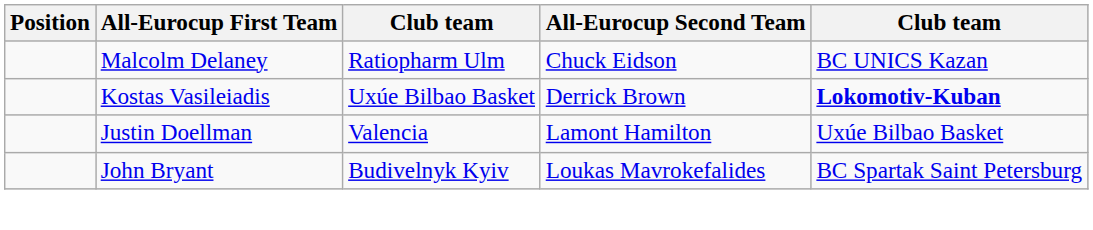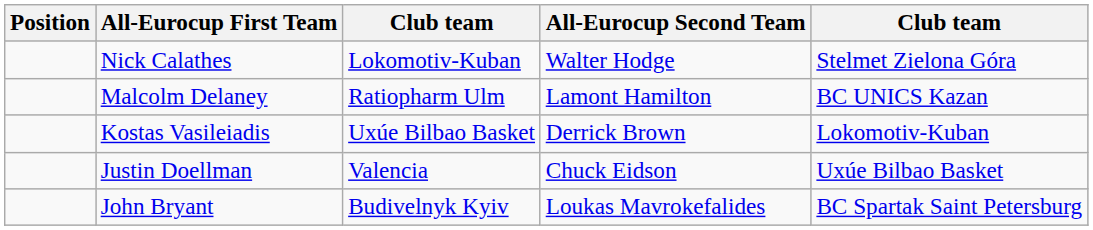+ row: Nick Calathes | Lokomotiv-Kuban | Walter Hodge | Stelmet Zielona Góra
Malcolm Delaney | All-Eurocup Second Team: Chuck Eidson -> Lamont Hamilton
Kostas Vasileiadis | column 5: bold -> normal
Justin Doellman | All-Eurocup Second Team: Lamont Hamilton -> Chuck Eidson
